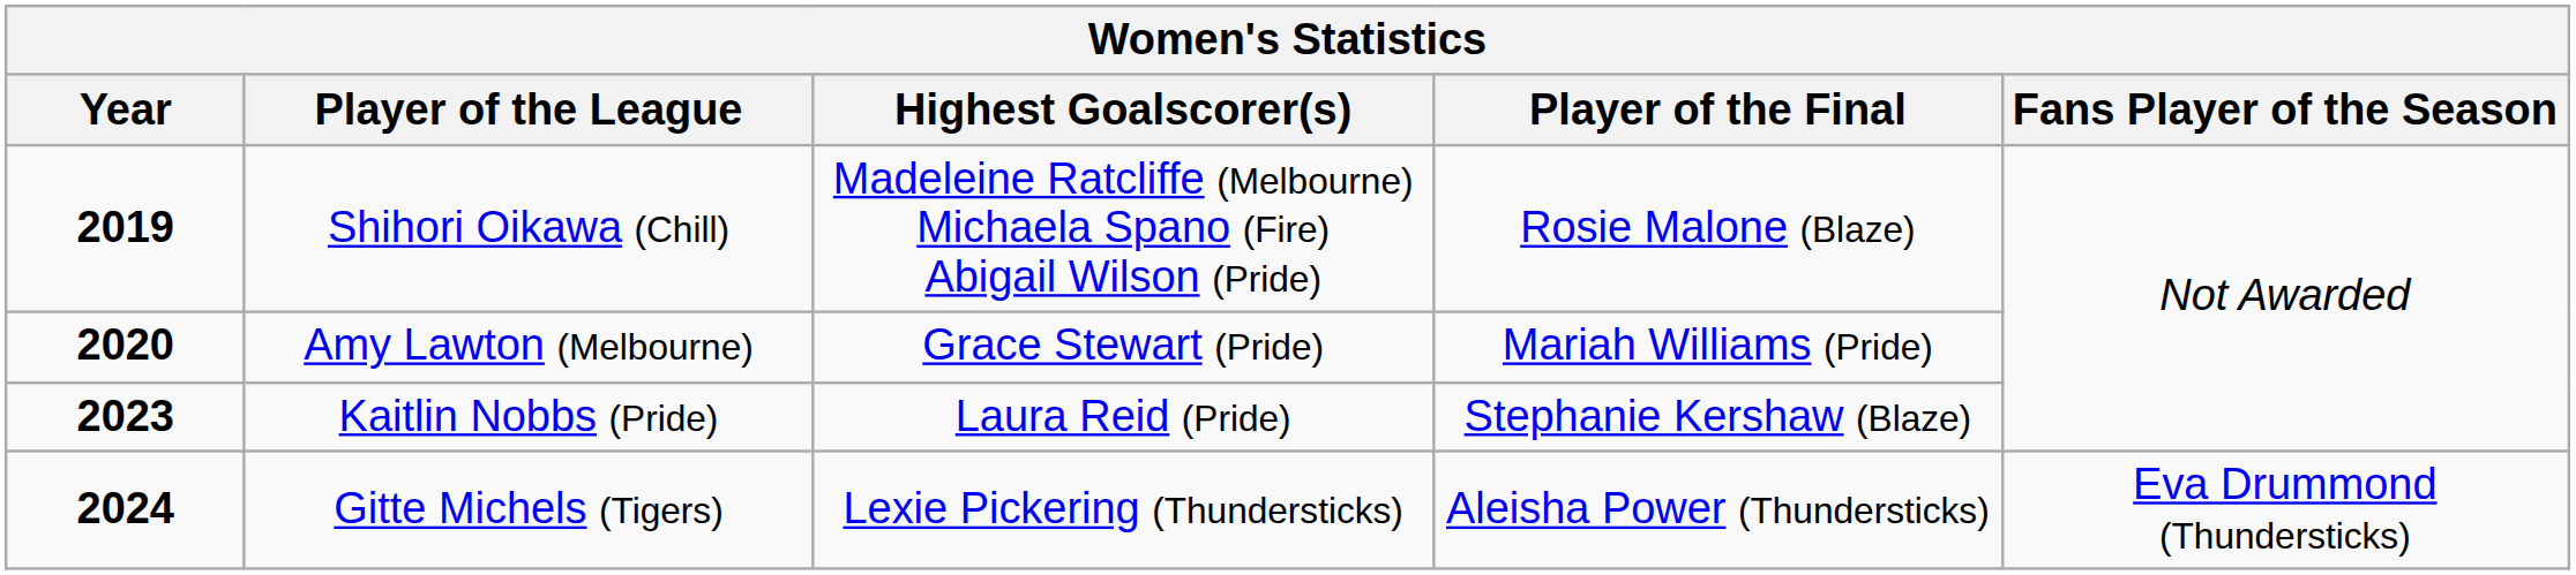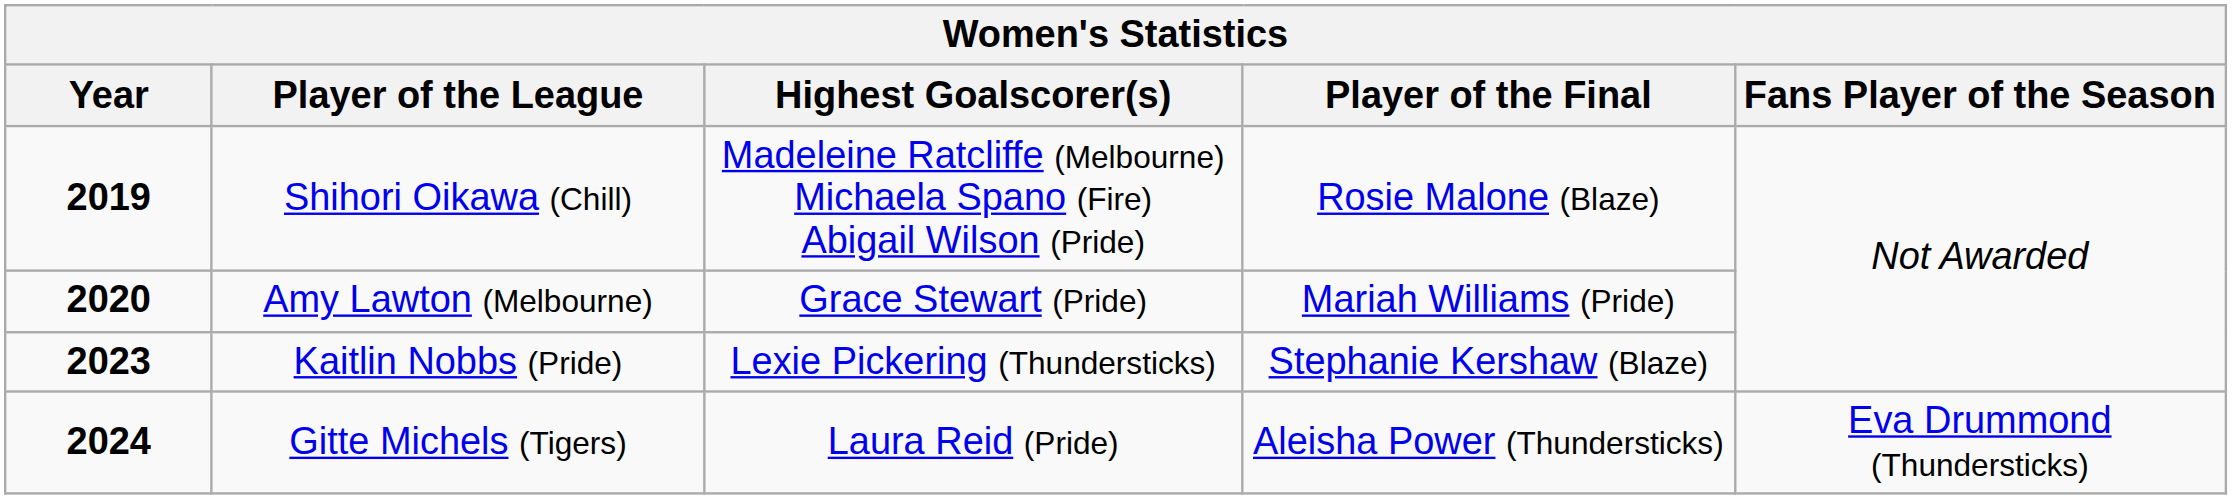Kaitlin Nobbs (Pride) | Highest Goalscorer(s): Laura Reid (Pride) -> Lexie Pickering (Thundersticks)
Gitte Michels (Tigers) | Highest Goalscorer(s): Lexie Pickering (Thundersticks) -> Laura Reid (Pride)
